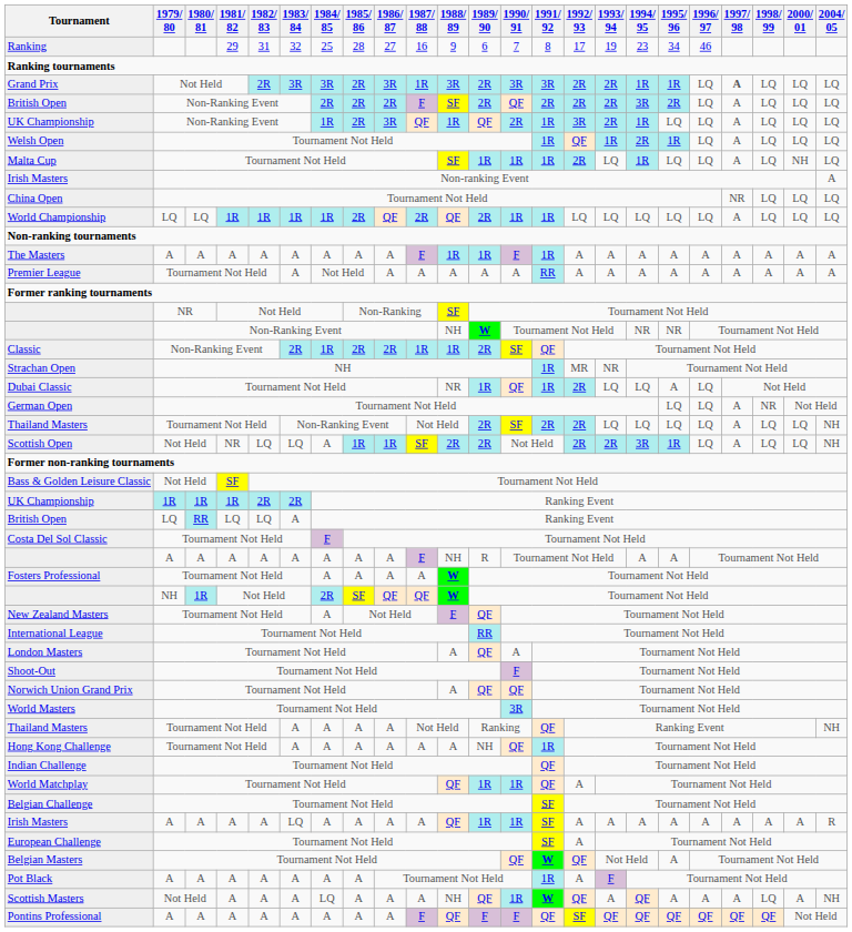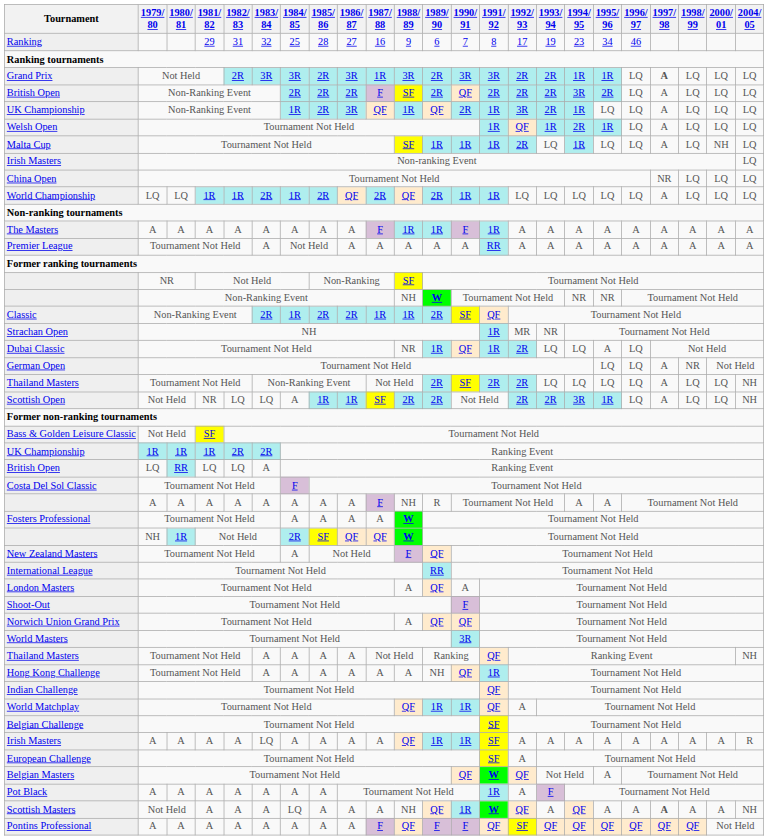Irish Masters / Non-ranking Event | 2004/ 05: A -> LQ
World Championship | 1983/ 84: 1R -> 2R
Scottish Masters | 1997/ 98: normal -> bold
Scottish Masters | 1998/ 99: LQ -> A
